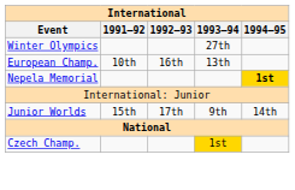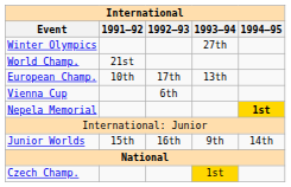+ row: World Champ. | 21st
European Champ. | 1992–93: 16th -> 17th
+ row: Vienna Cup | 6th
Junior Worlds | 1992–93: 17th -> 16th
